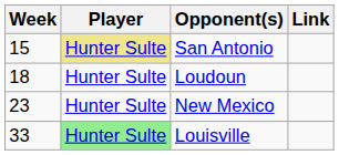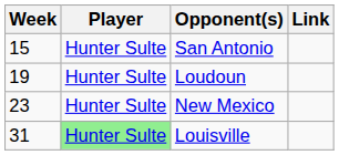San Antonio | Player: khaki background -> no background
Loudoun | Week: 18 -> 19
Louisville | Week: 33 -> 31
